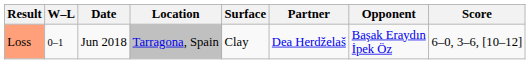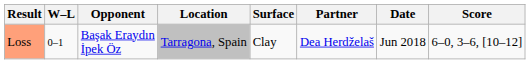columns swapped: Date <-> Opponent
